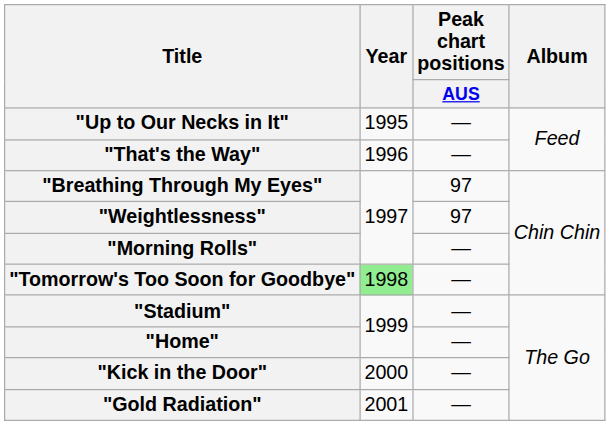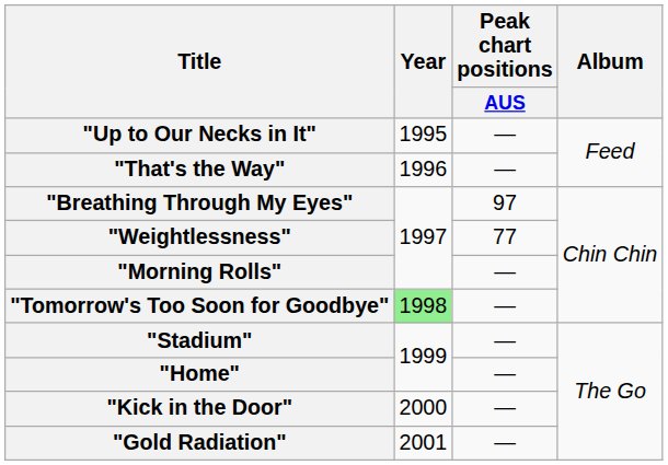"Weightlessness" | Peak chart positions / AUS: 97 -> 77
